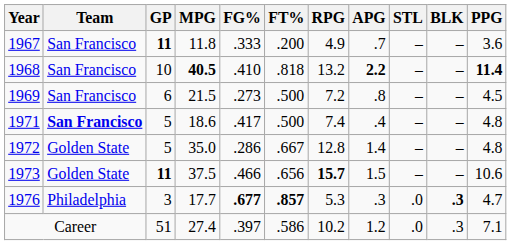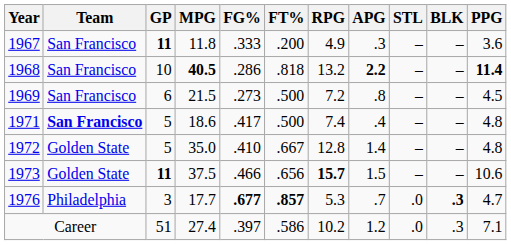1967 | APG: .7 -> .3
1968 | FG%: .410 -> .286
1972 | FG%: .286 -> .410
1976 | APG: .3 -> .7
